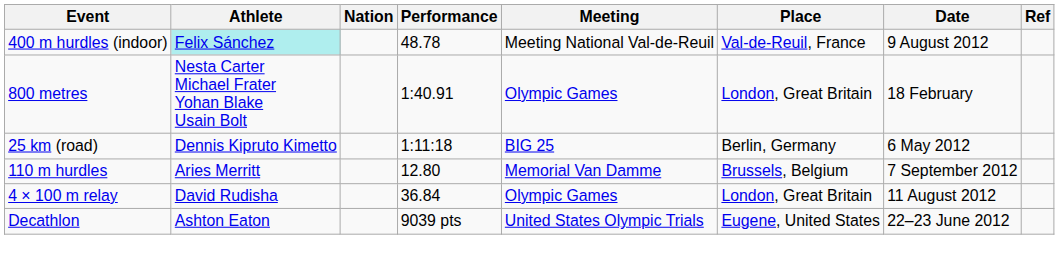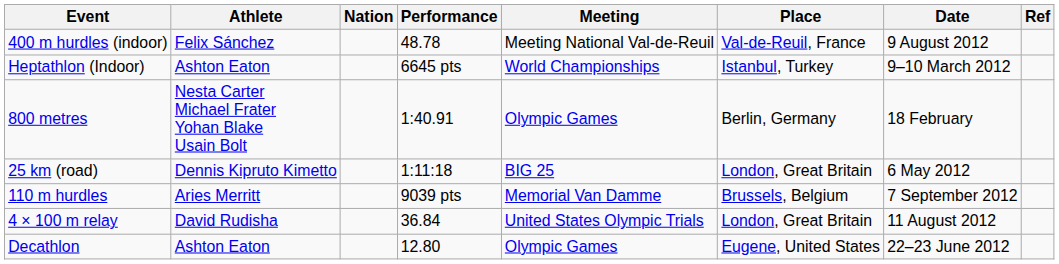400 m hurdles (indoor) | Athlete: paleturquoise background -> no background
+ row: Heptathlon (Indoor) | Ashton Eaton | 6645 pts | World Championships | Istanbul, Turkey | 9–10 March 2012
800 metres | Place: London, Great Britain -> Berlin, Germany
25 km (road) | Place: Berlin, Germany -> London, Great Britain
110 m hurdles | Performance: 12.80 -> 9039 pts
4 × 100 m relay | Meeting: Olympic Games -> United States Olympic Trials
Decathlon | Performance: 9039 pts -> 12.80
Decathlon | Meeting: United States Olympic Trials -> Olympic Games
